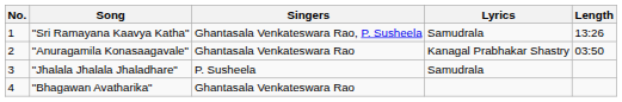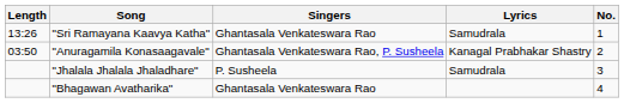columns swapped: No. <-> Length
"Sri Ramayana Kaavya Katha" | Singers: Ghantasala Venkateswara Rao, P. Susheela -> Ghantasala Venkateswara Rao
"Anuragamila Konasaagavale" | Singers: Ghantasala Venkateswara Rao -> Ghantasala Venkateswara Rao, P. Susheela
